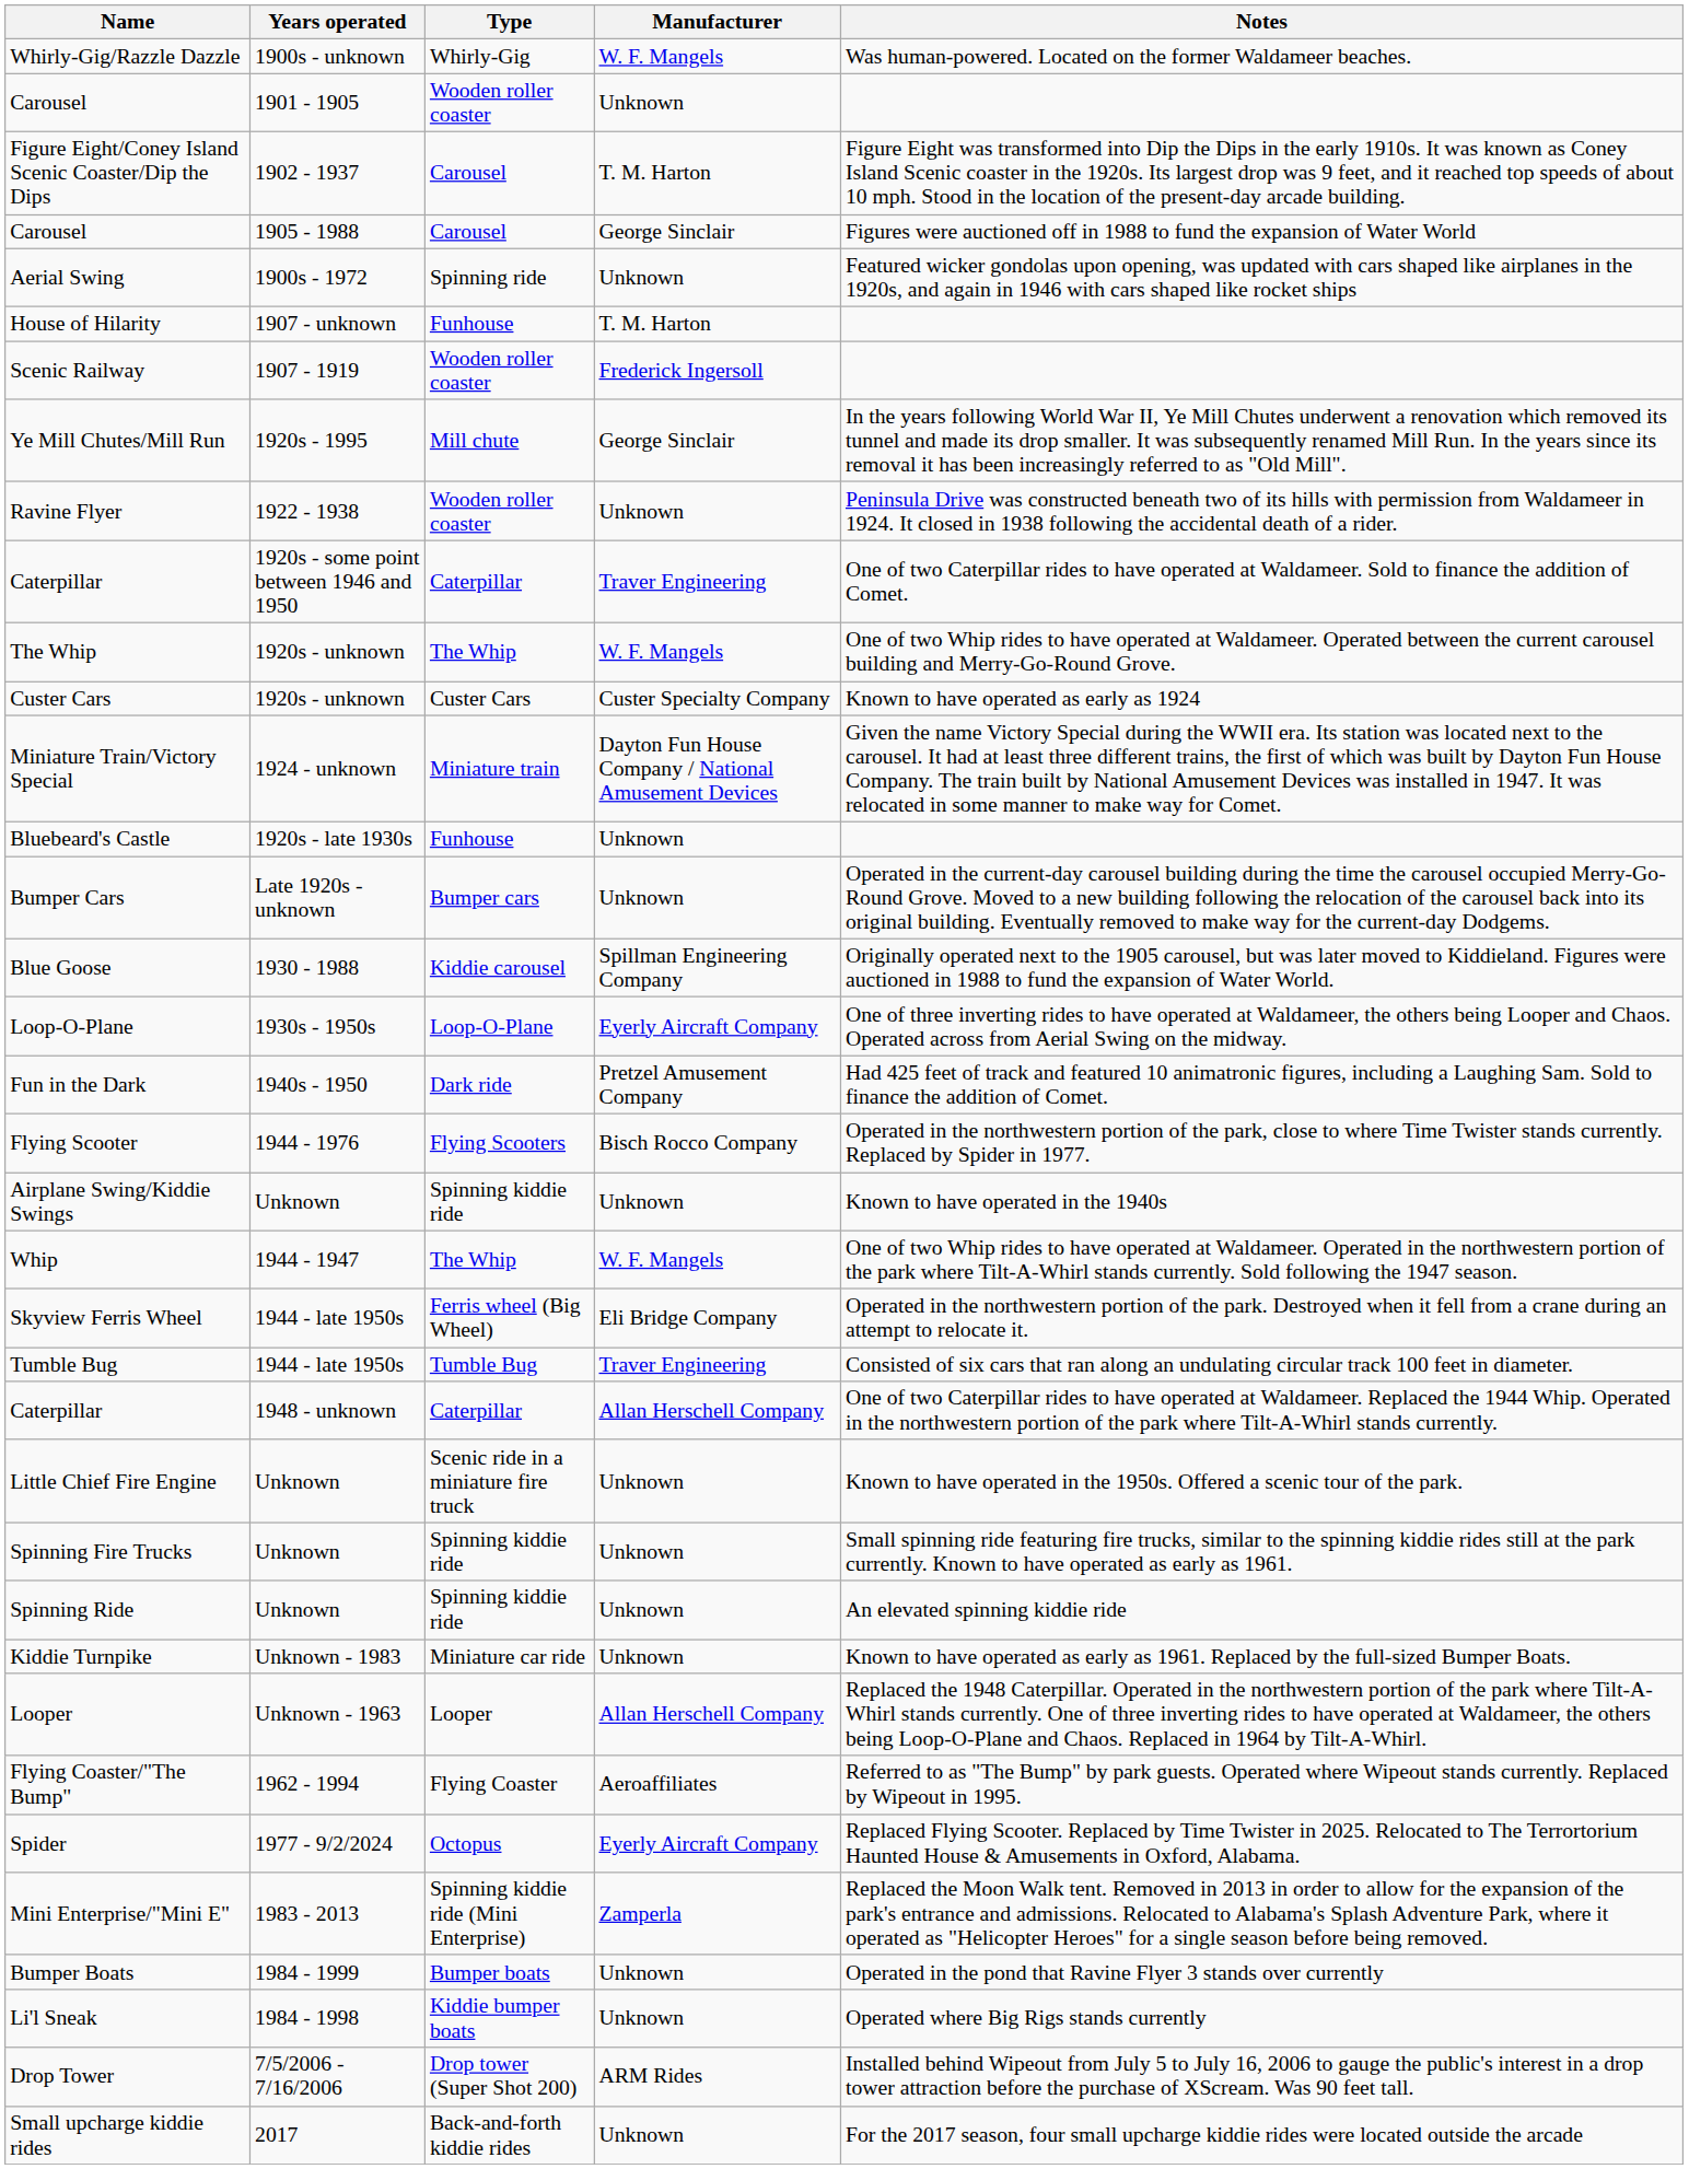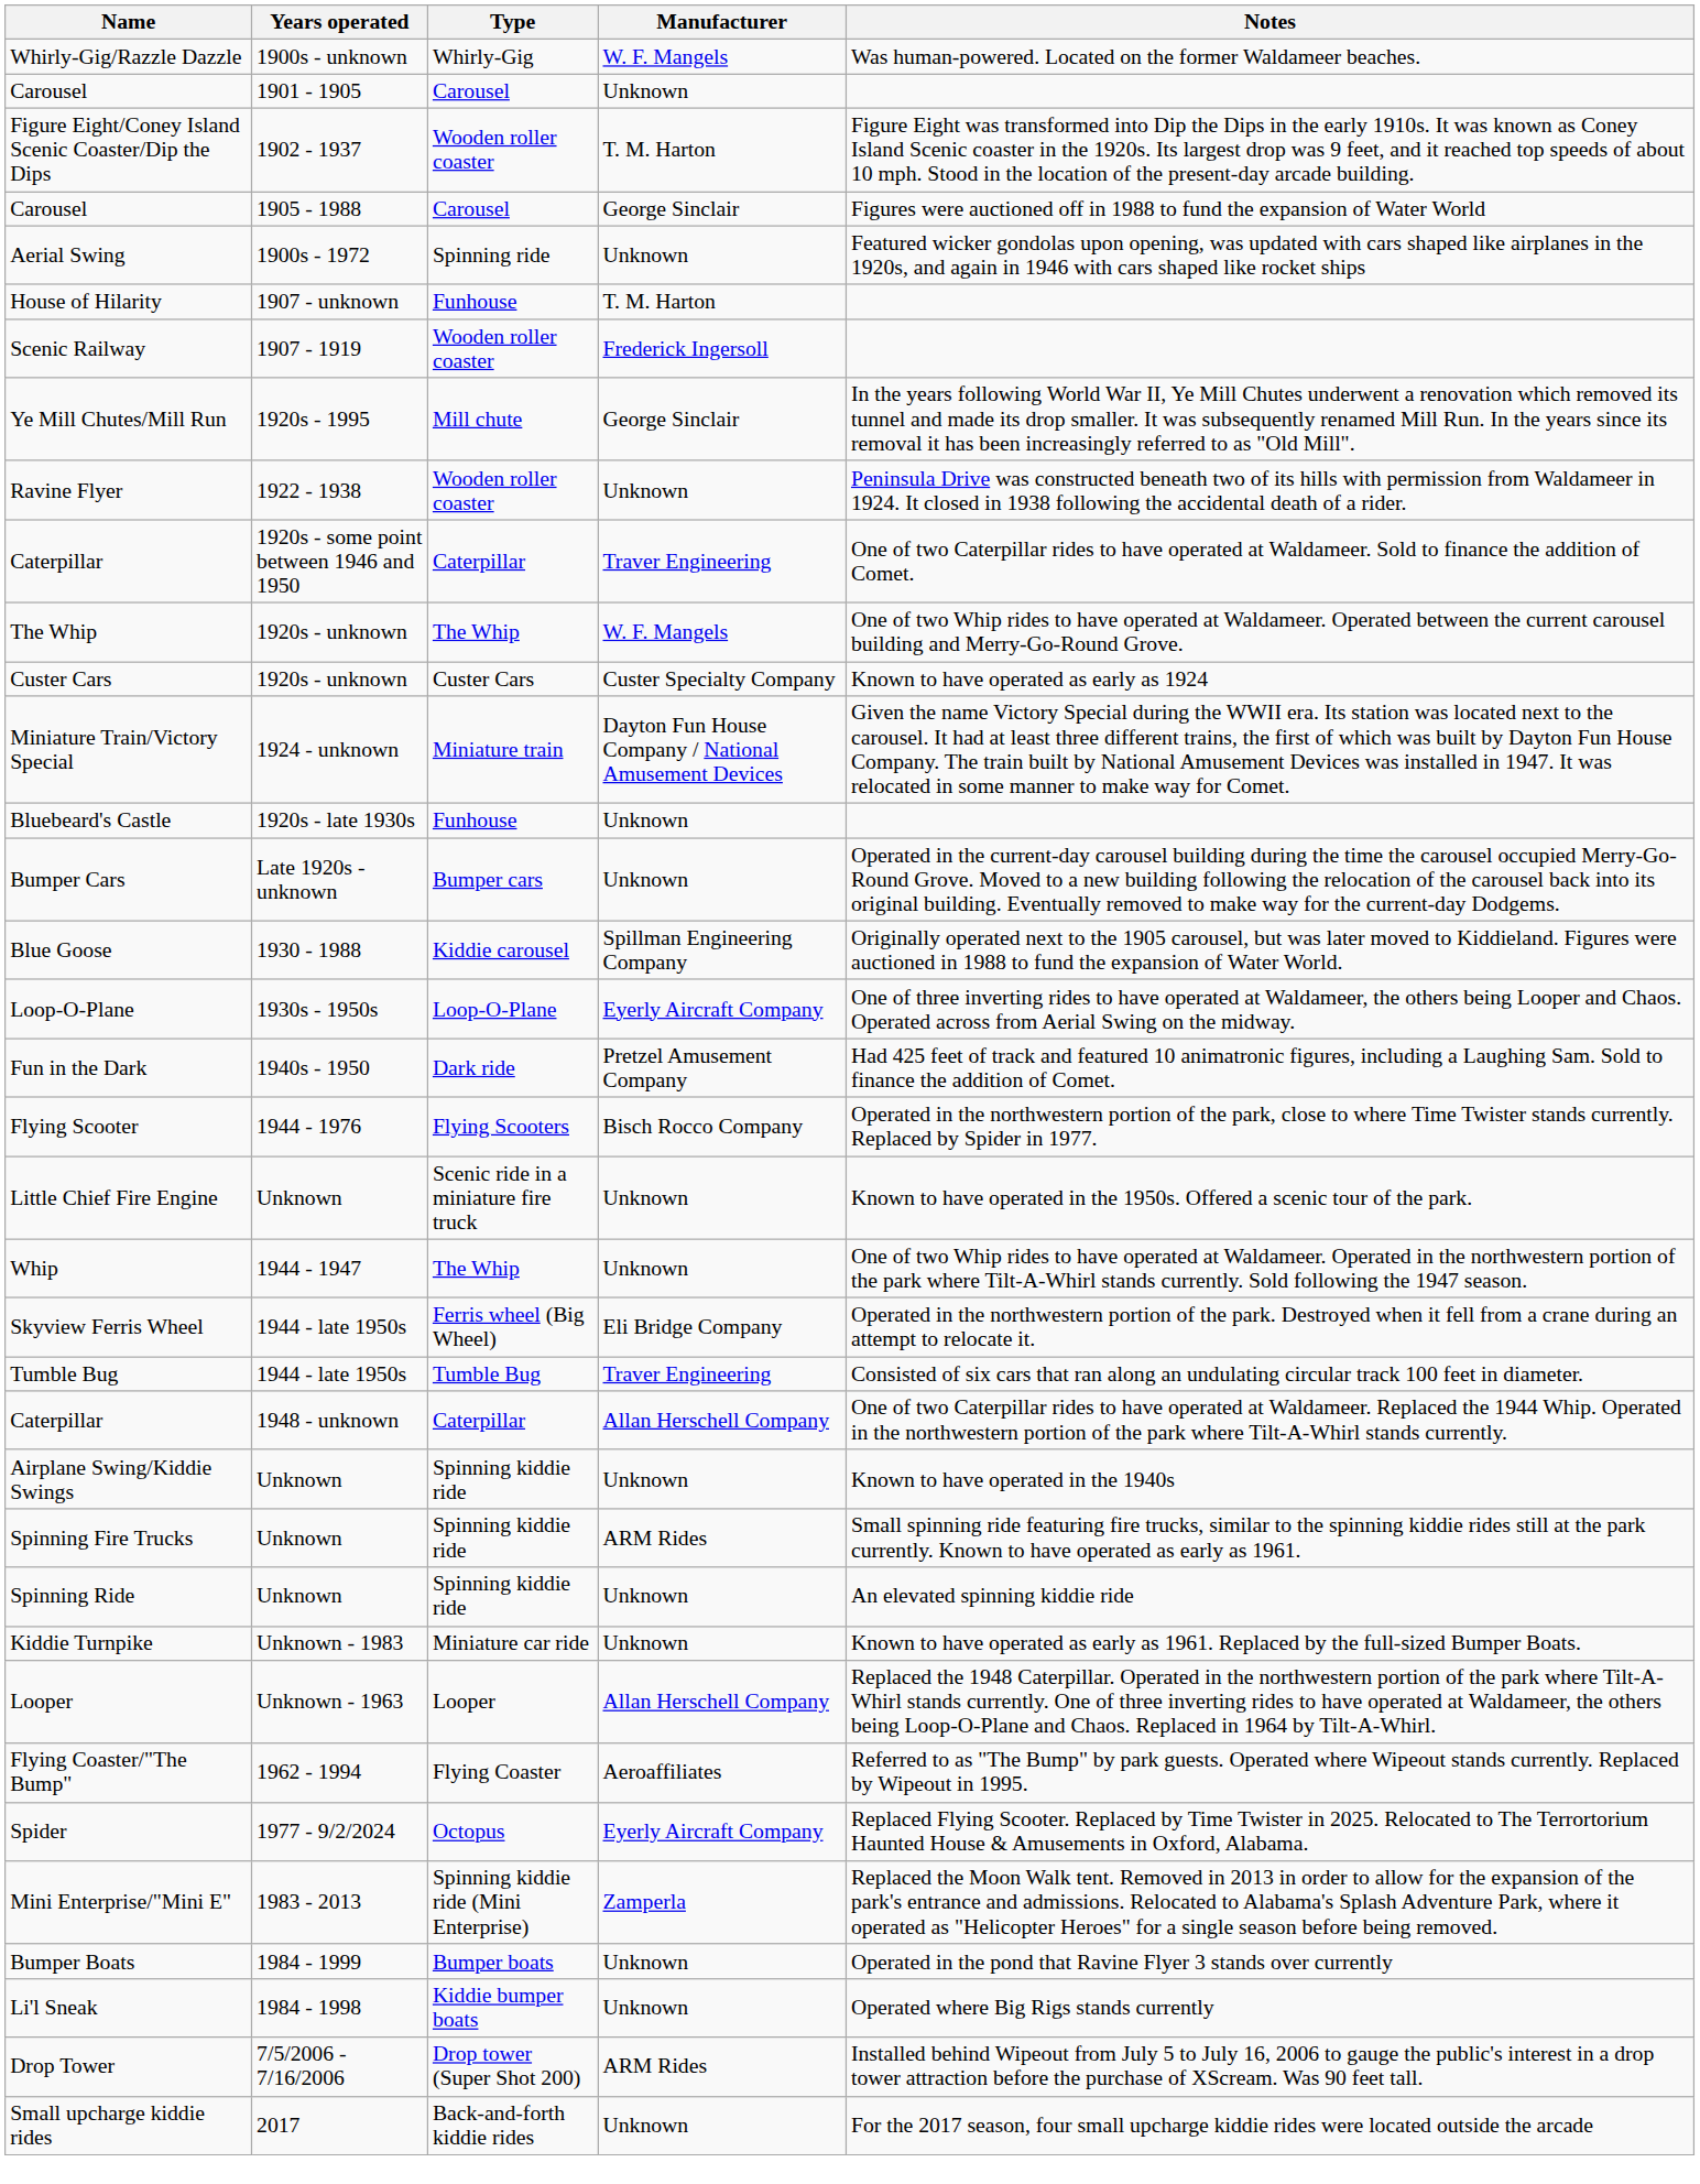Carousel / 1901 - 1905 | Type: Wooden roller coaster -> Carousel
Figure Eight/Coney Island Scenic Coaster/Dip the Dips | Type: Carousel -> Wooden roller coaster
rows swapped: Airplane Swing/Kiddie Swings <-> Little Chief Fire Engine
Whip | Manufacturer: W. F. Mangels -> Unknown
Spinning Fire Trucks | Manufacturer: Unknown -> ARM Rides
